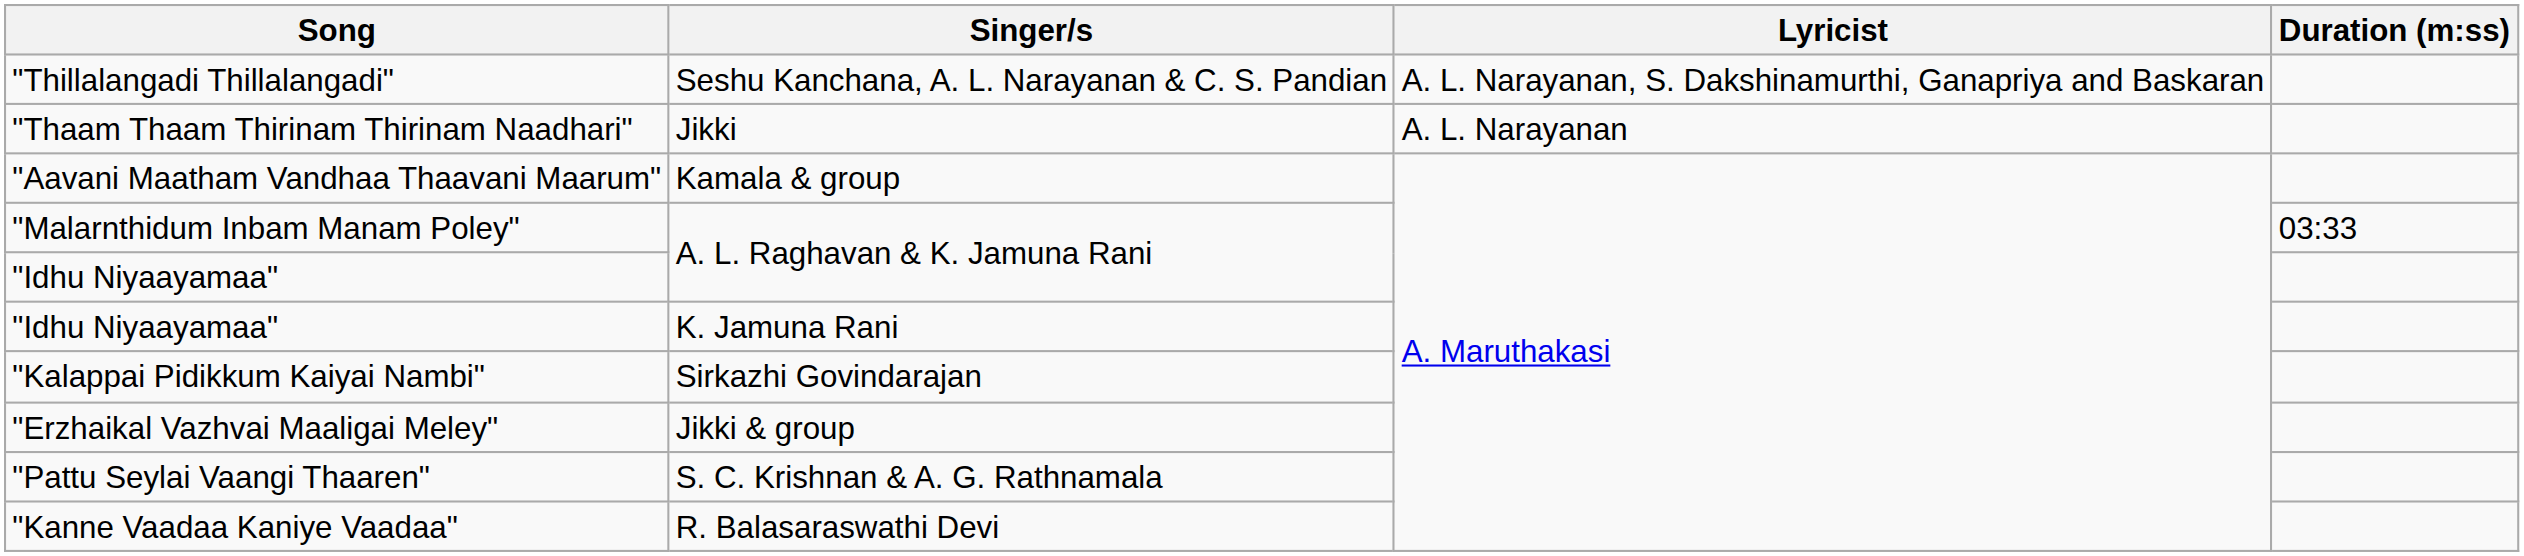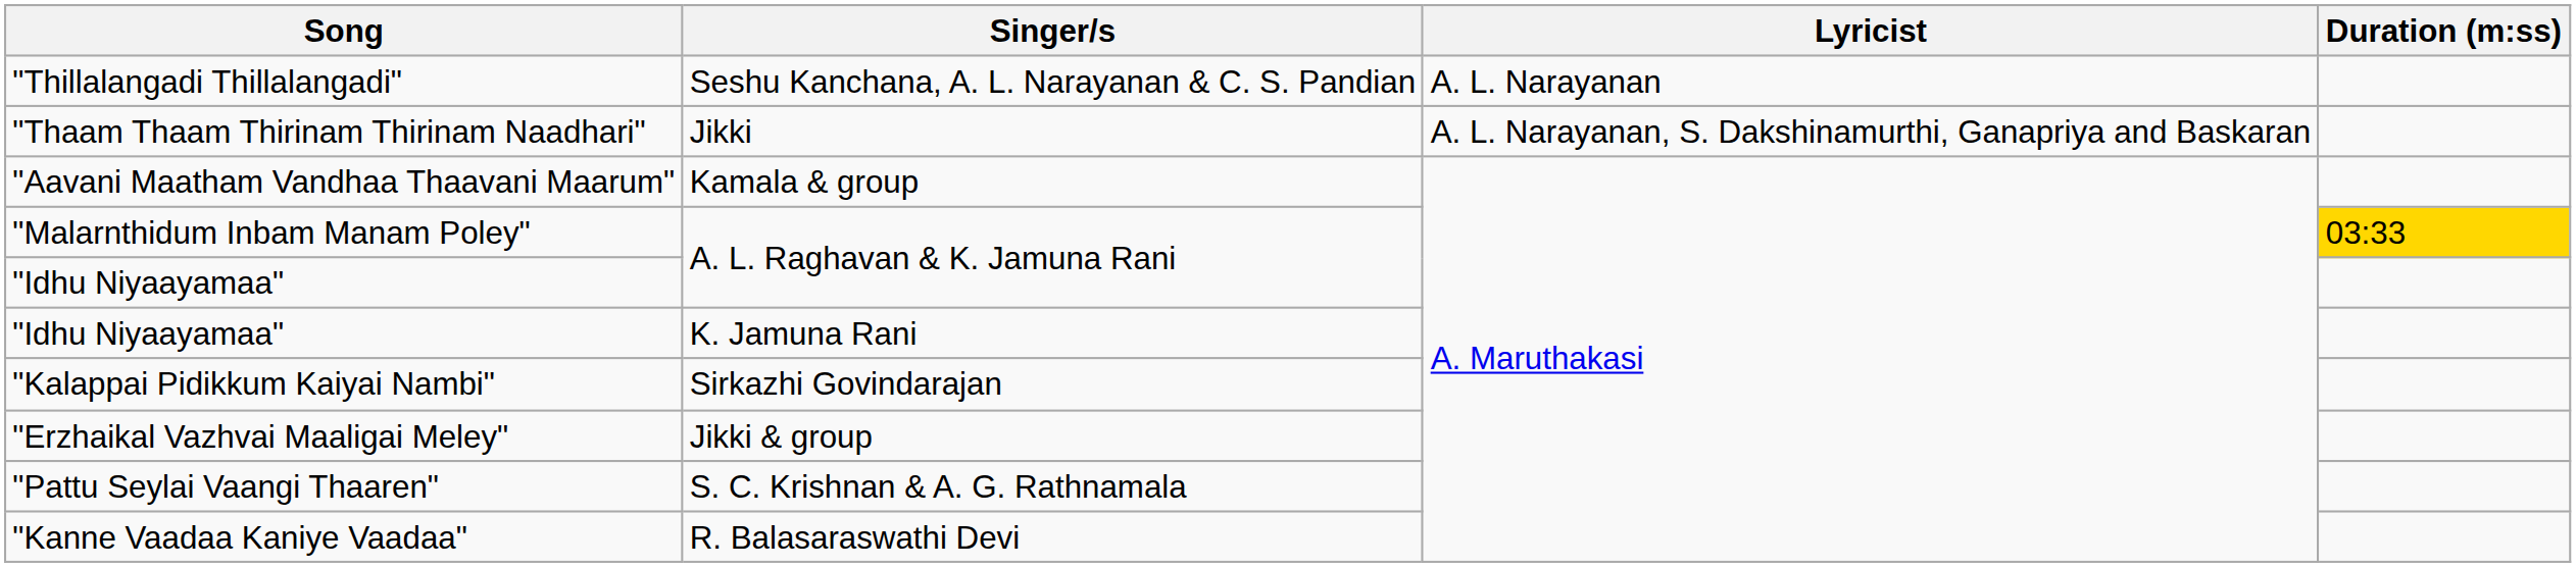"Thillalangadi Thillalangadi" | Lyricist: A. L. Narayanan, S. Dakshinamurthi, Ganapriya and Baskaran -> A. L. Narayanan
"Thaam Thaam Thirinam Thirinam Naadhari" | Lyricist: A. L. Narayanan -> A. L. Narayanan, S. Dakshinamurthi, Ganapriya and Baskaran
"Malarnthidum Inbam Manam Poley" | Duration (m:ss): no background -> gold background
